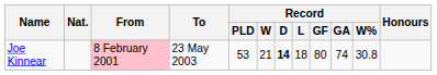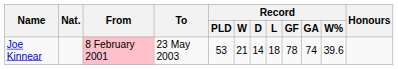Joe Kinnear | Record / D: bold -> normal
Joe Kinnear | Record / GF: 80 -> 78
Joe Kinnear | Record / W%: 30.8 -> 39.6
